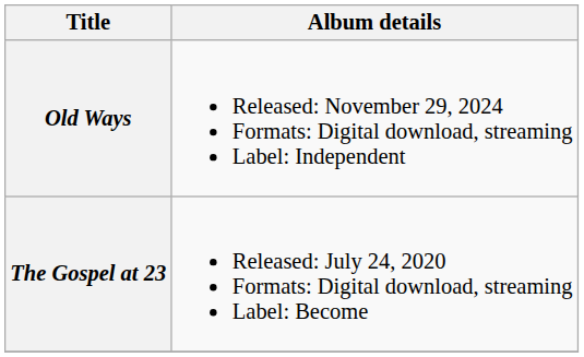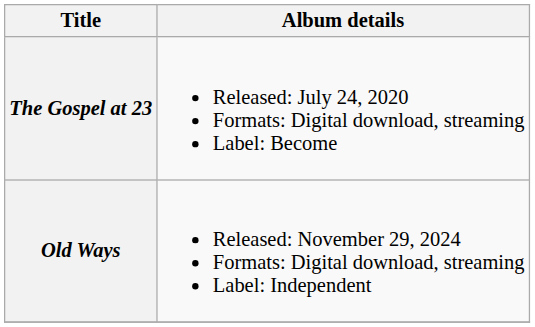rows swapped: The Gospel at 23 <-> Old Ways
